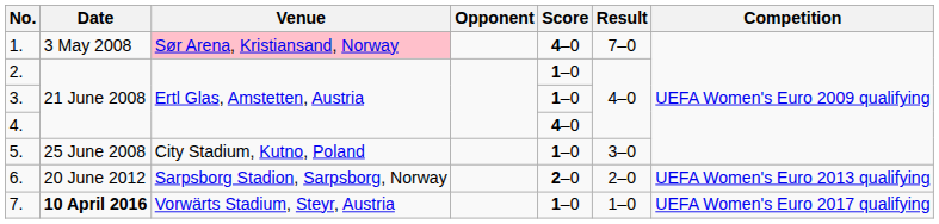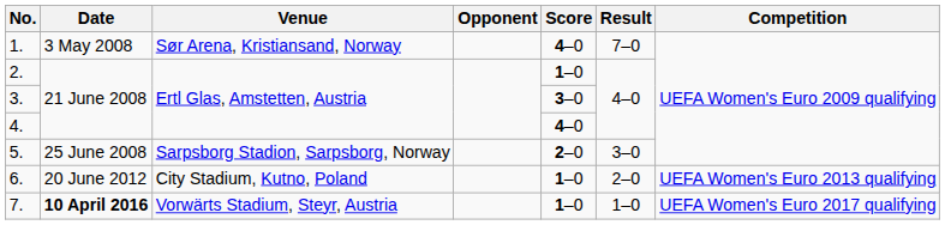1. | Venue: pink background -> no background
3. | Score: 1–0 -> 3–0
5. | Venue: City Stadium, Kutno, Poland -> Sarpsborg Stadion, Sarpsborg, Norway
5. | Score: 1–0 -> 2–0
6. | Venue: Sarpsborg Stadion, Sarpsborg, Norway -> City Stadium, Kutno, Poland
6. | Score: 2–0 -> 1–0
